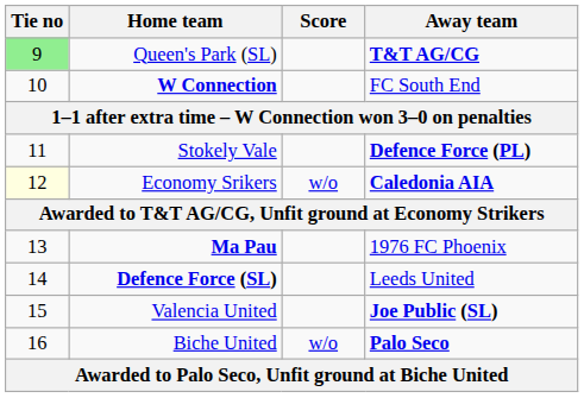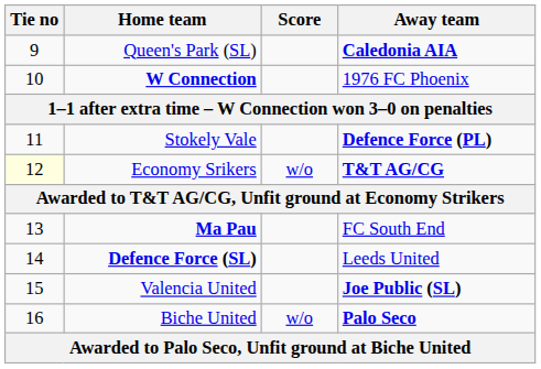Queen's Park (SL) | Tie no: lightgreen background -> no background
Queen's Park (SL) | Away team: T&T AG/CG -> Caledonia AIA
W Connection | Away team: FC South End -> 1976 FC Phoenix
Economy Srikers | Away team: Caledonia AIA -> T&T AG/CG
Ma Pau | Away team: 1976 FC Phoenix -> FC South End
